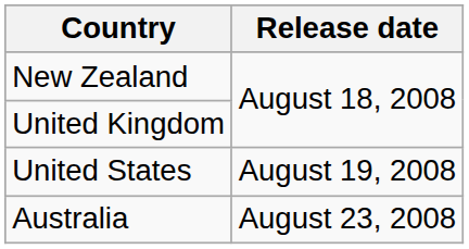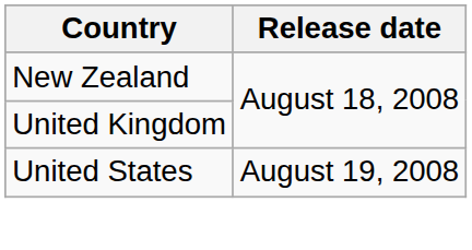- row: Australia | August 23, 2008
